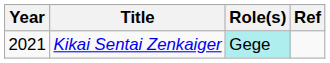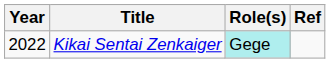Kikai Sentai Zenkaiger | Year: 2021 -> 2022
